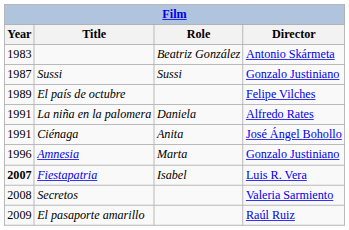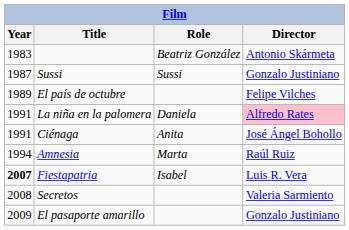La niña en la palomera | Director: no background -> pink background
Amnesia | Year: 1996 -> 1994
Amnesia | Director: Gonzalo Justiniano -> Raúl Ruiz
El pasaporte amarillo | Director: Raúl Ruiz -> Gonzalo Justiniano
